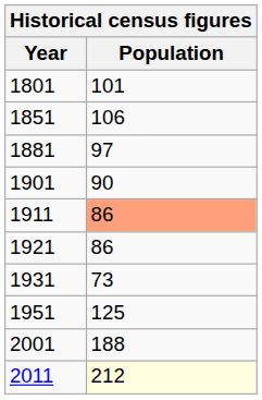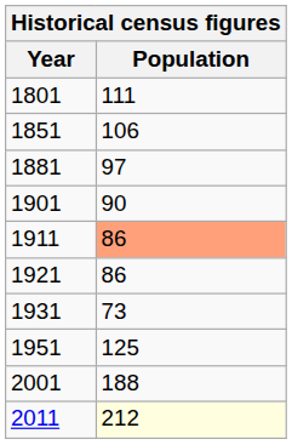1801 | Population: 101 -> 111
